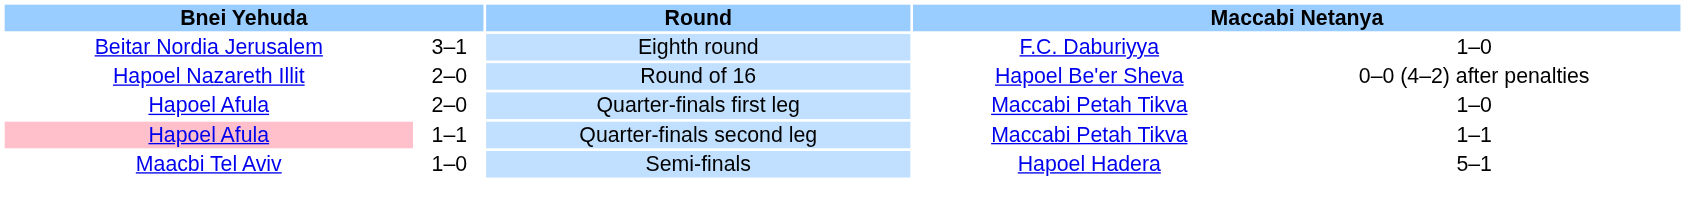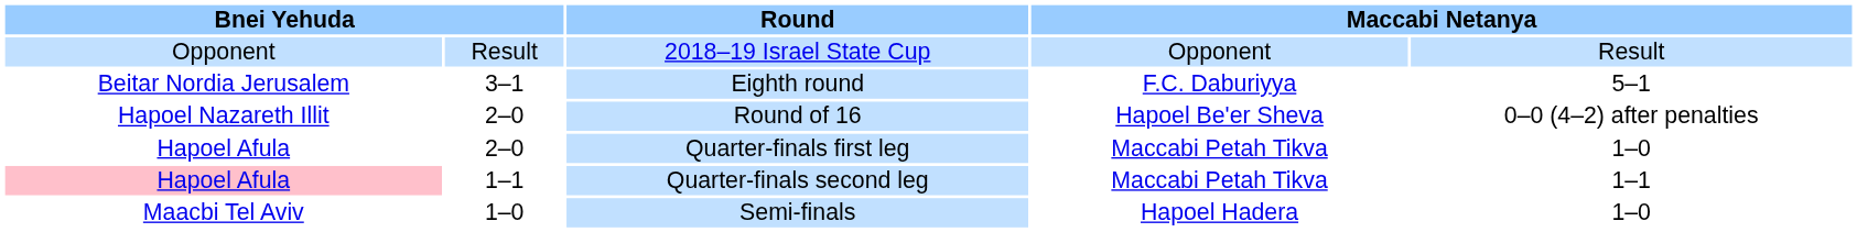+ row: Opponent | Result | 2018–19 Israel State Cup | Opponent | Result
Eighth round | column 5: 1–0 -> 5–1
Semi-finals | column 5: 5–1 -> 1–0
